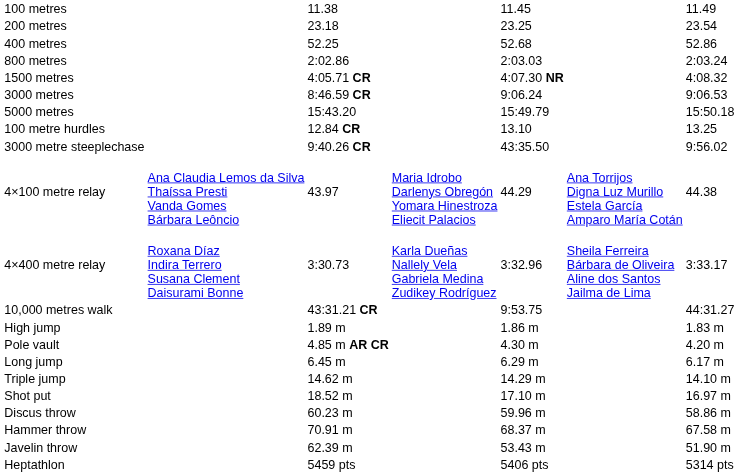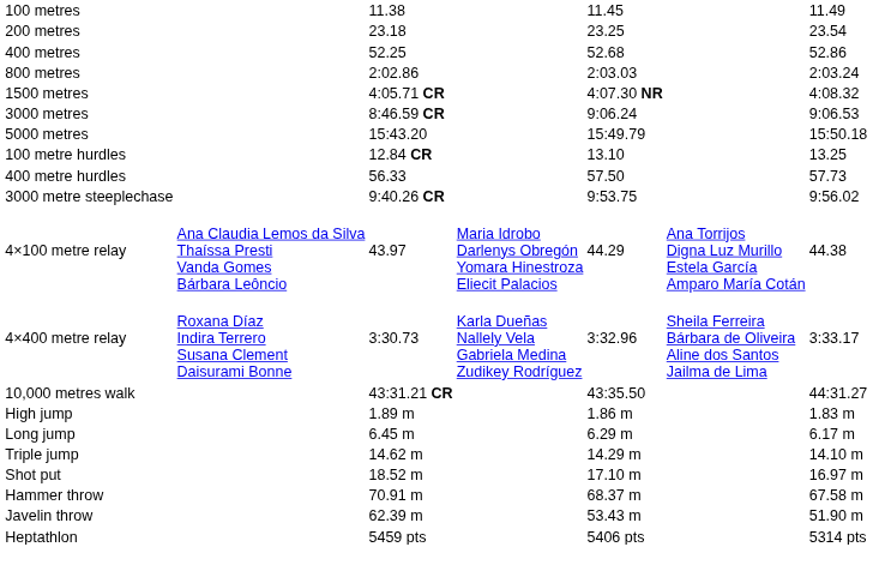+ row: 400 metre hurdles | 56.33 | 57.50 | 57.73
3000 metre steeplechase | column 5: 43:35.50 -> 9:53.75
10,000 metres walk | column 5: 9:53.75 -> 43:35.50
- row: Pole vault | 4.85 m AR CR | 4.30 m | 4.20 m
- row: Discus throw | 60.23 m | 59.96 m | 58.86 m
